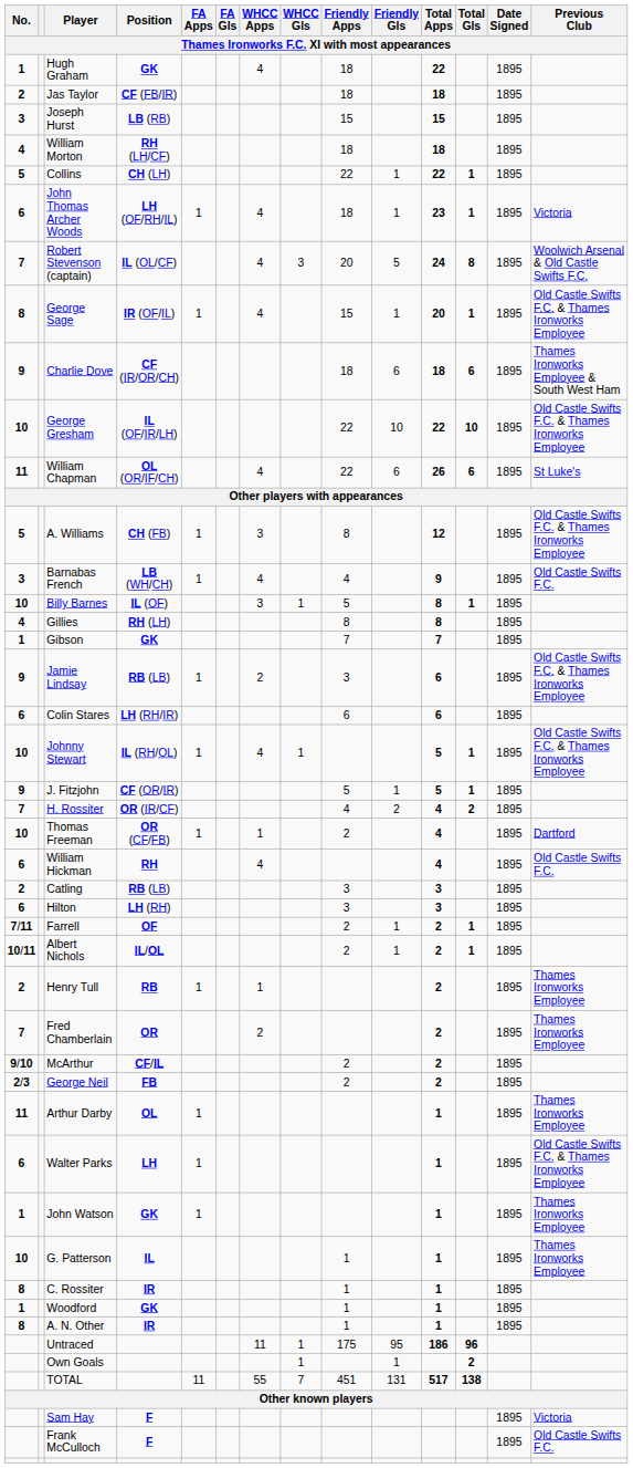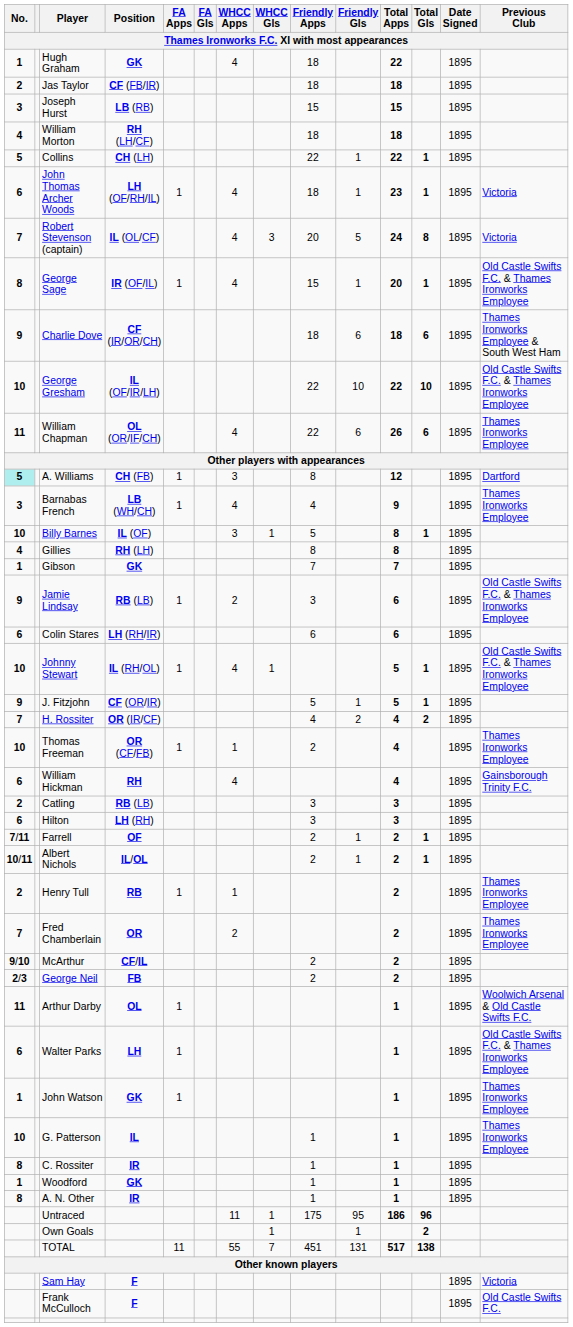Robert Stevenson (captain) | Previous Club: Woolwich Arsenal & Old Castle Swifts F.C. -> Victoria
William Chapman | Previous Club: St Luke's -> Thames Ironworks Employee
A. Williams | No.: no background -> paleturquoise background
A. Williams | Previous Club: Old Castle Swifts F.C. & Thames Ironworks Employee -> Dartford
Barnabas French | Previous Club: Old Castle Swifts F.C. -> Thames Ironworks Employee
Thomas Freeman | Previous Club: Dartford -> Thames Ironworks Employee
William Hickman | Previous Club: Old Castle Swifts F.C. -> Gainsborough Trinity F.C.
Arthur Darby | Previous Club: Thames Ironworks Employee -> Woolwich Arsenal & Old Castle Swifts F.C.
